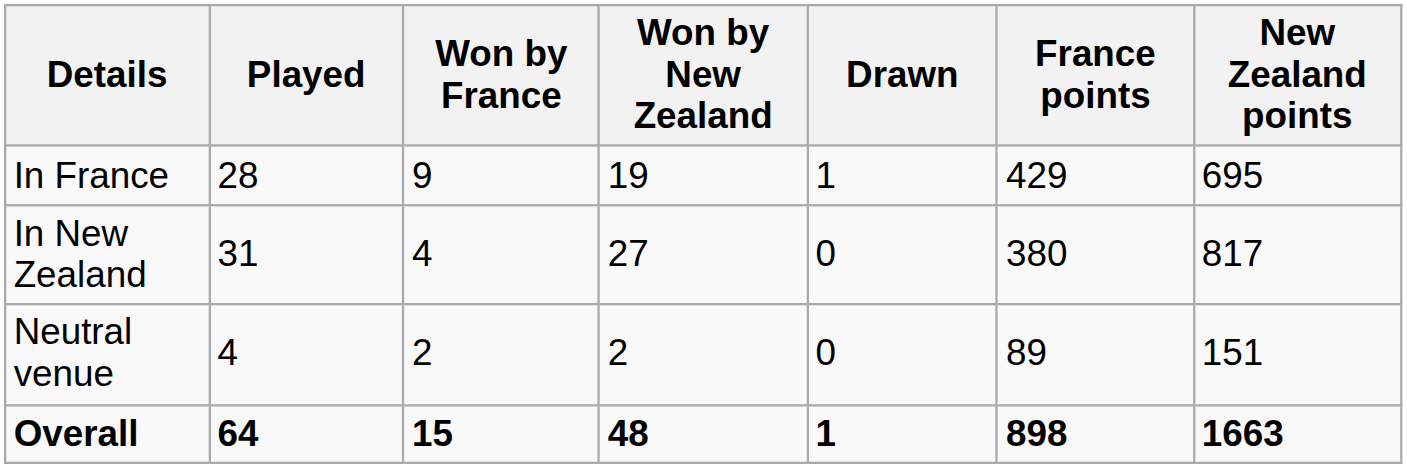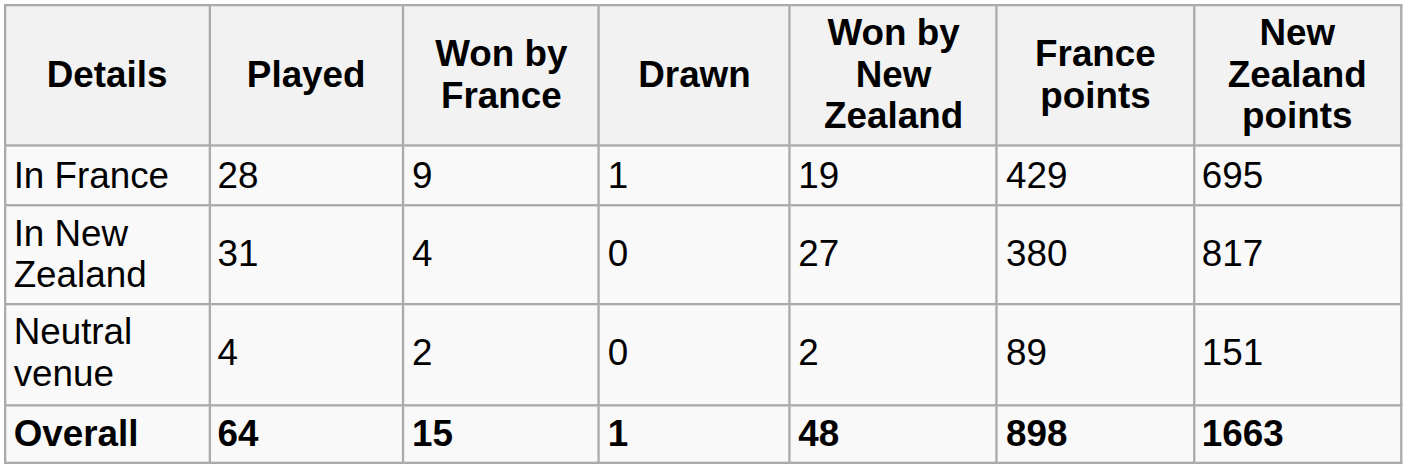columns swapped: Won by New Zealand <-> Drawn
